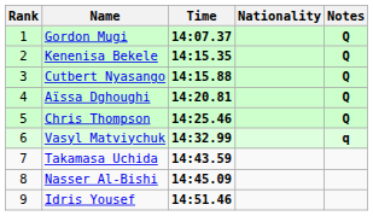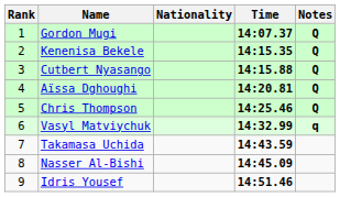columns swapped: Nationality <-> Time
